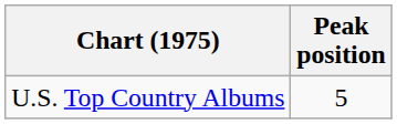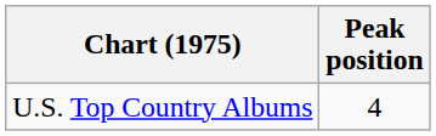U.S. Top Country Albums | Peak position: 5 -> 4
